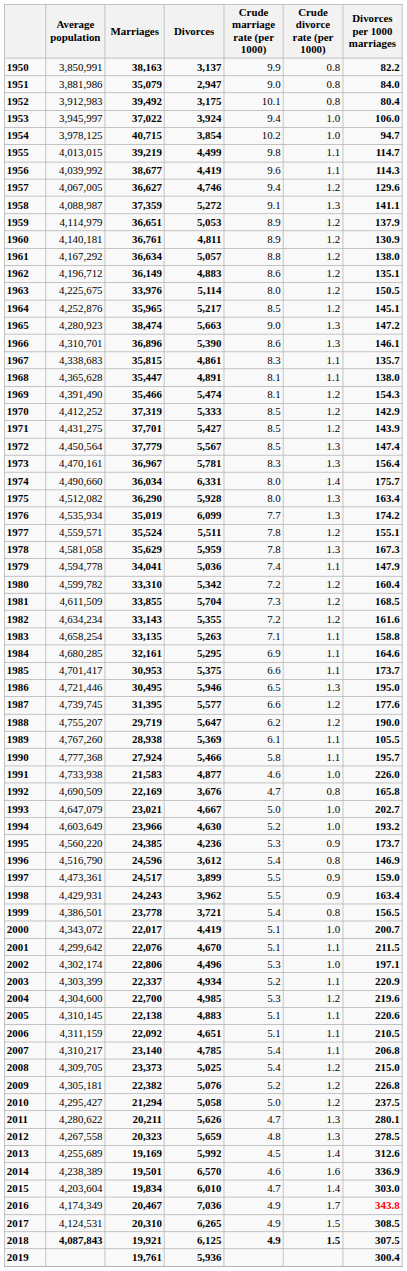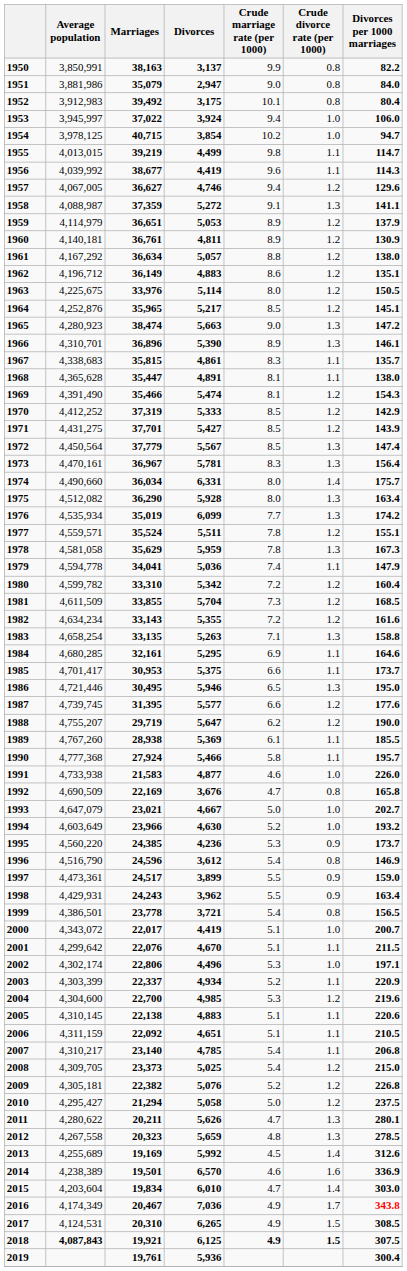1966 | Crude marriage rate (per 1000): 8.6 -> 8.9
1983 | Crude divorce rate (per 1000): 1.1 -> 1.3
1989 | Divorces per 1000 marriages: 105.5 -> 185.5
